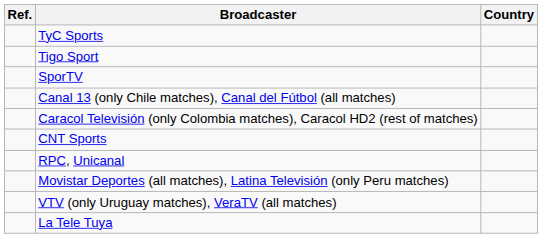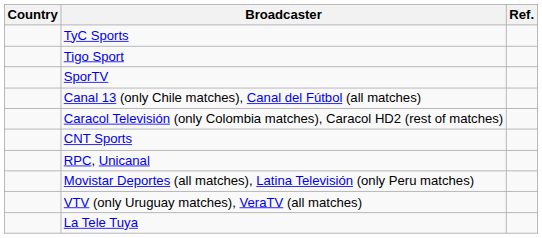columns swapped: Country <-> Ref.
